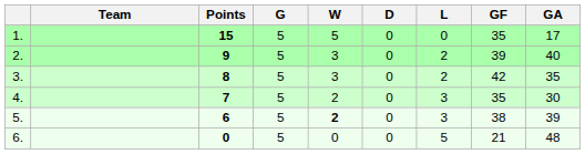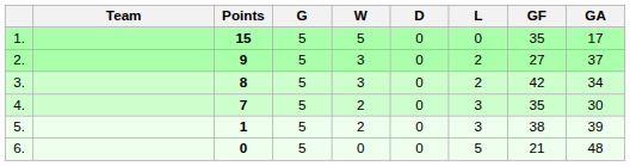2. | GF: 39 -> 27
2. | GA: 40 -> 37
3. | GA: 35 -> 34
5. | Points: 6 -> 1
5. | W: bold -> normal
